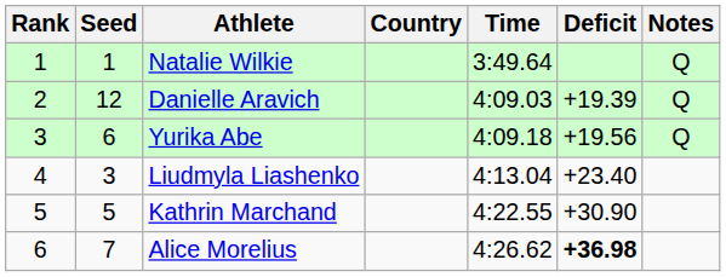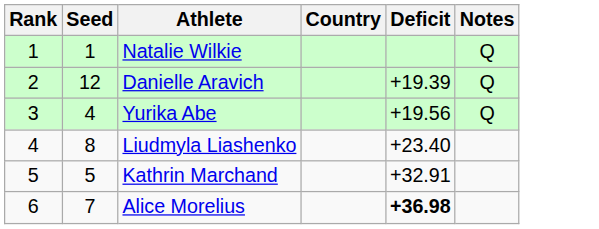- column: Time | 3:49.64 | 4:09.03 | 4:09.18 | 4:13.04 | 4:22.55 | 4:26.62
Yurika Abe | Seed: 6 -> 4
Liudmyla Liashenko | Seed: 3 -> 8
Kathrin Marchand | Deficit: +30.90 -> +32.91
